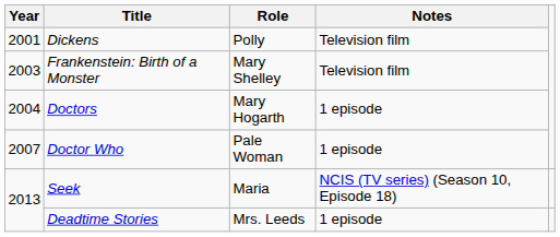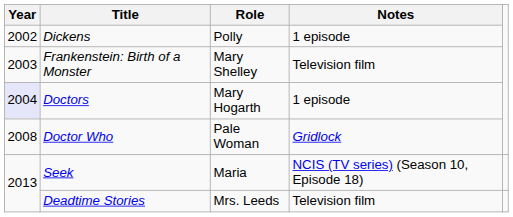Dickens | Year: 2001 -> 2002
Dickens | Notes: Television film -> 1 episode
Doctors | Year: no background -> lavender background
Doctor Who | Year: 2007 -> 2008
Doctor Who | Notes: 1 episode -> Gridlock
Deadtime Stories | Notes: 1 episode -> Television film
